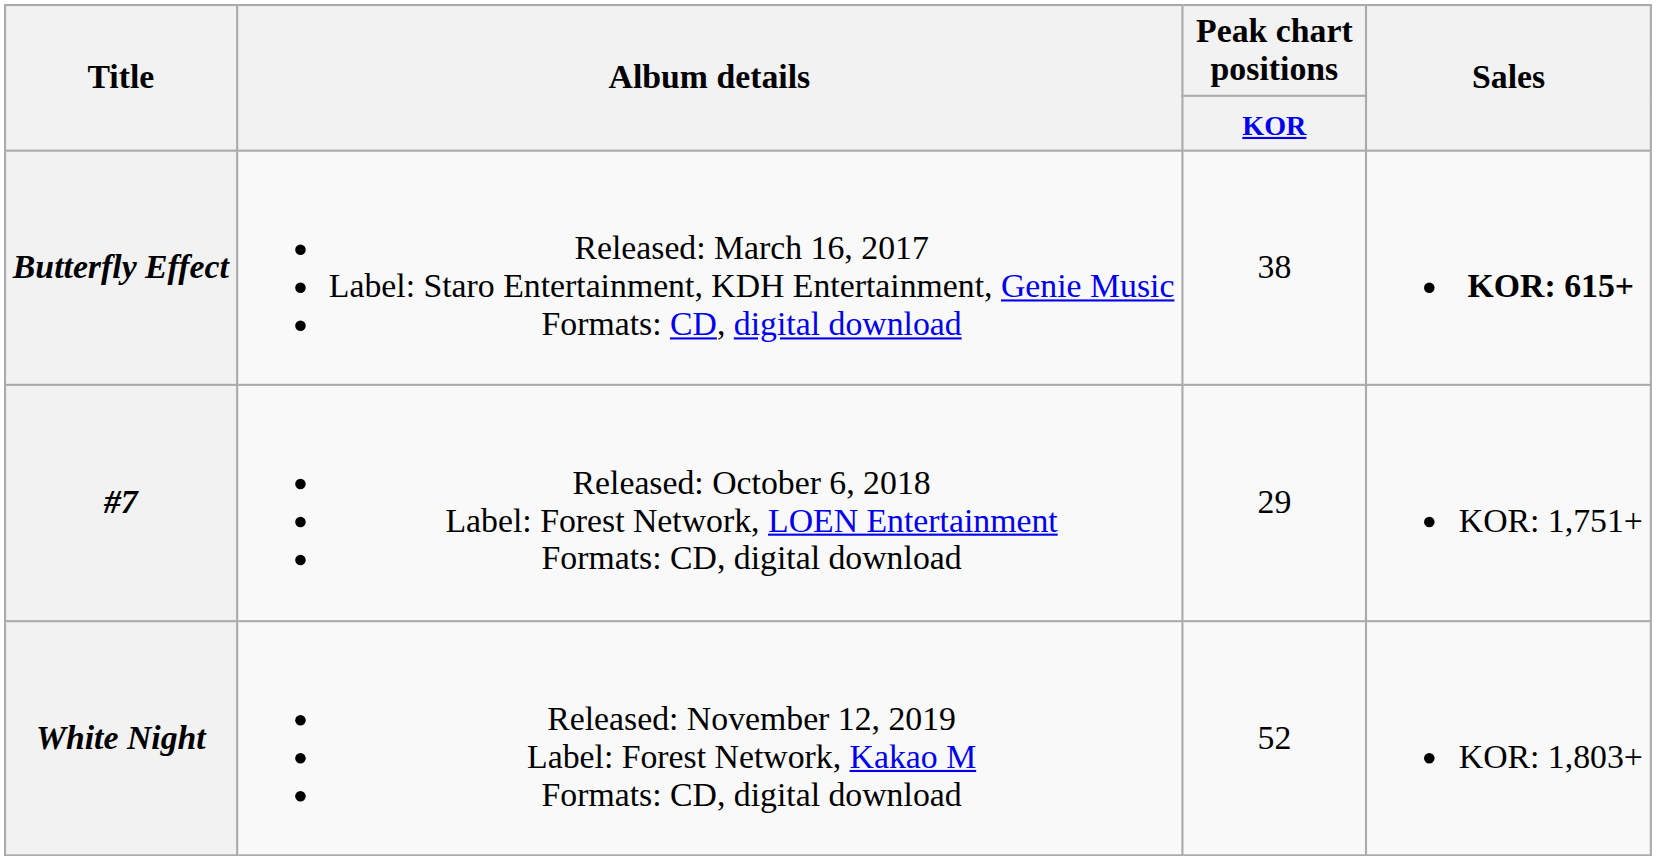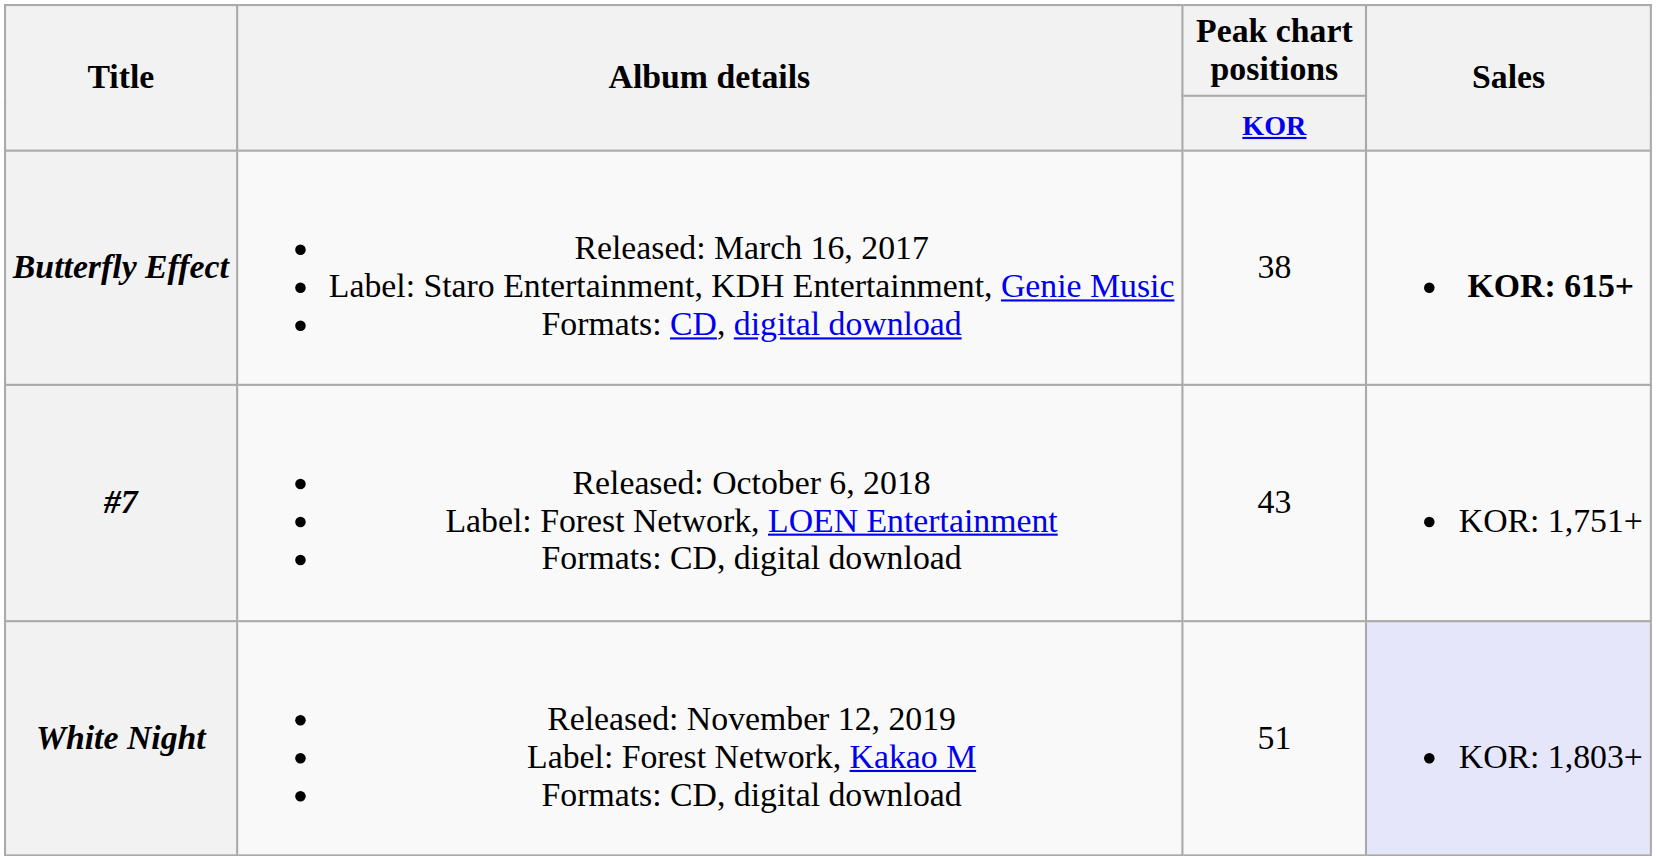#7 | Peak chart positions / KOR: 29 -> 43
White Night | Peak chart positions / KOR: 52 -> 51
White Night | Sales: no background -> lavender background
